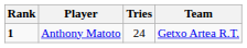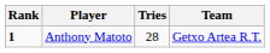Anthony Matoto | Tries: 24 -> 28
